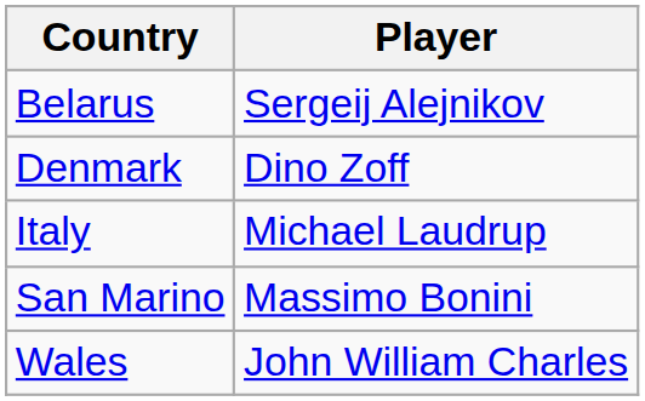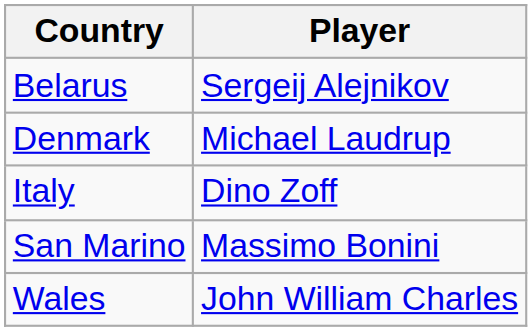Denmark | Player: Dino Zoff -> Michael Laudrup
Italy | Player: Michael Laudrup -> Dino Zoff
